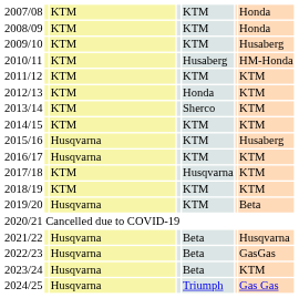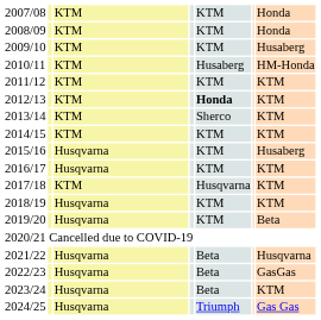2012/13 | column 5: normal -> bold
2018/19 | column 3: KTM -> Husqvarna
